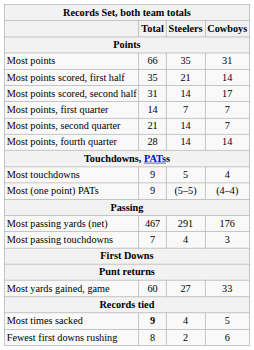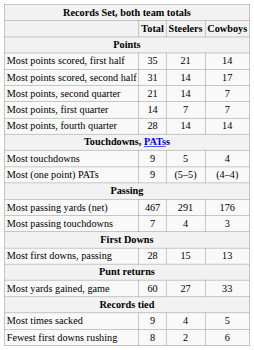- row: Most points | 66 | 35 | 31
rows swapped: Most points, first quarter <-> Most points, second quarter
+ row: Most first downs, passing | 28 | 15 | 13
Most times sacked | Total: bold -> normal
